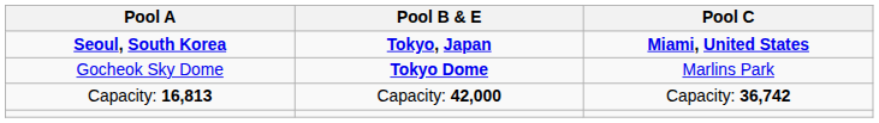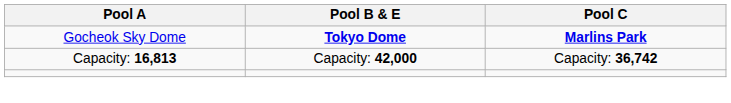- row: Seoul, South Korea | Tokyo, Japan | Miami, United States
Gocheok Sky Dome | Pool C: normal -> bold
